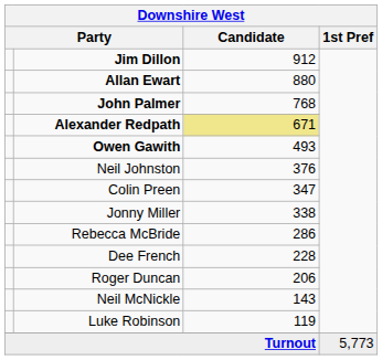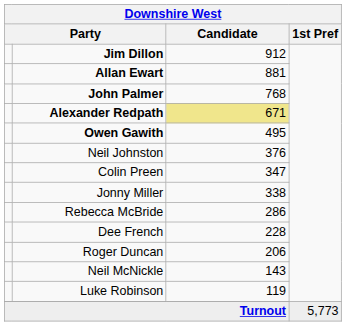Allan Ewart | Candidate: 880 -> 881
Owen Gawith | Candidate: 493 -> 495
